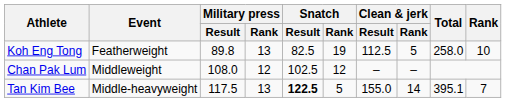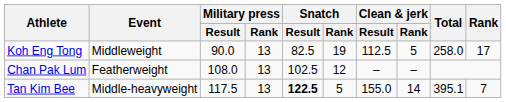Koh Eng Tong | Event: Featherweight -> Middleweight
Koh Eng Tong | Military press / Result: 89.8 -> 90.0
Koh Eng Tong | Rank: 10 -> 17
Chan Pak Lum | Event: Middleweight -> Featherweight
Chan Pak Lum | Military press / Rank: 12 -> 13
